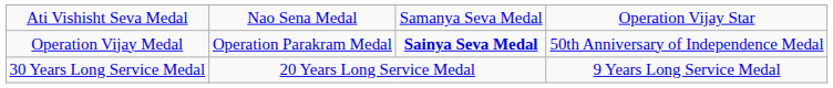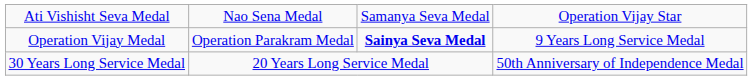Operation Vijay Medal | column 4: 50th Anniversary of Independence Medal -> 9 Years Long Service Medal
30 Years Long Service Medal | column 4: 9 Years Long Service Medal -> 50th Anniversary of Independence Medal
